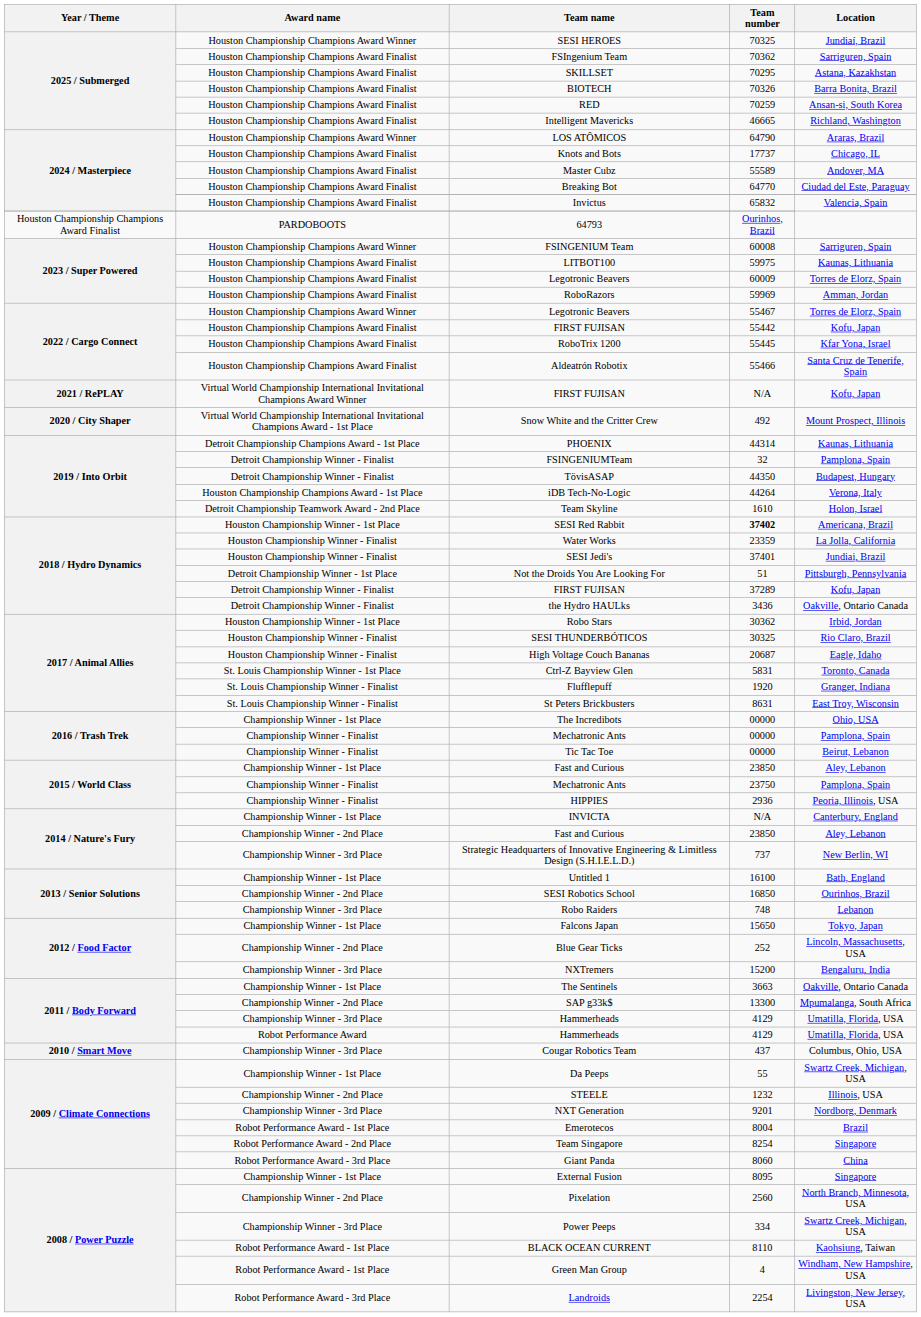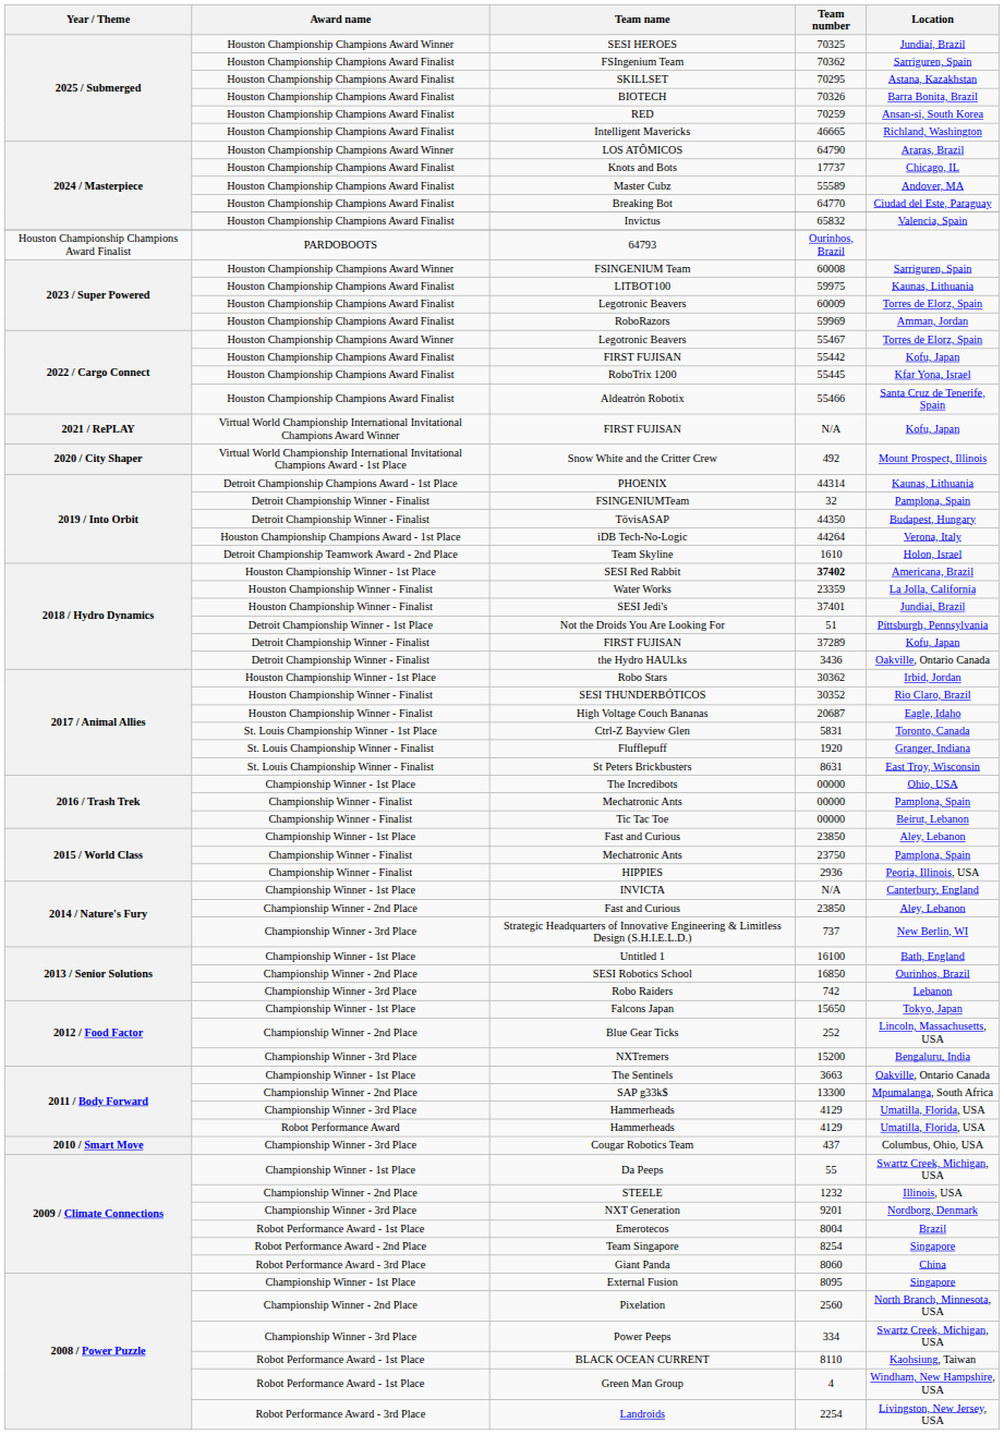SESI THUNDERBÓTICOS | Team number: 30325 -> 30352
Robo Raiders | Team number: 748 -> 742
